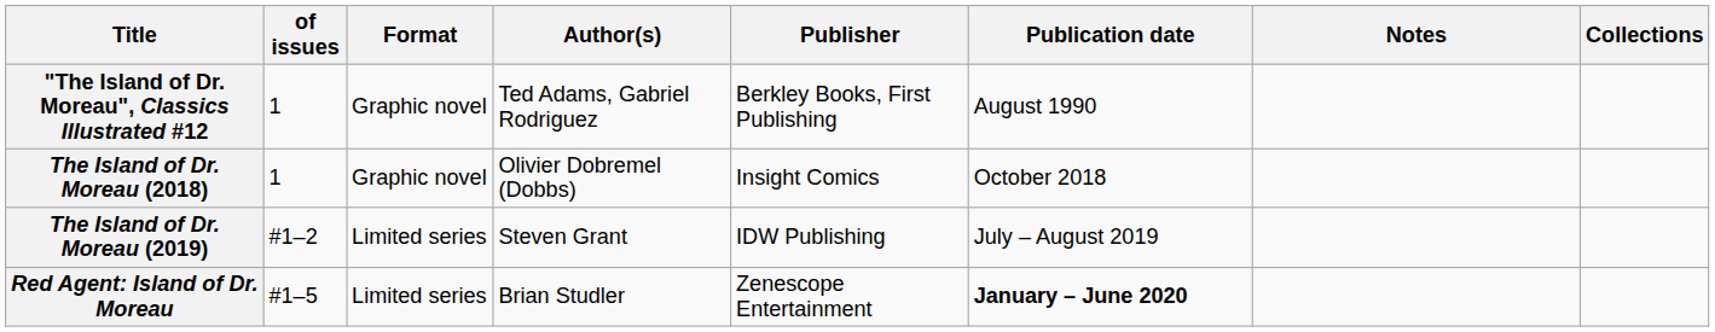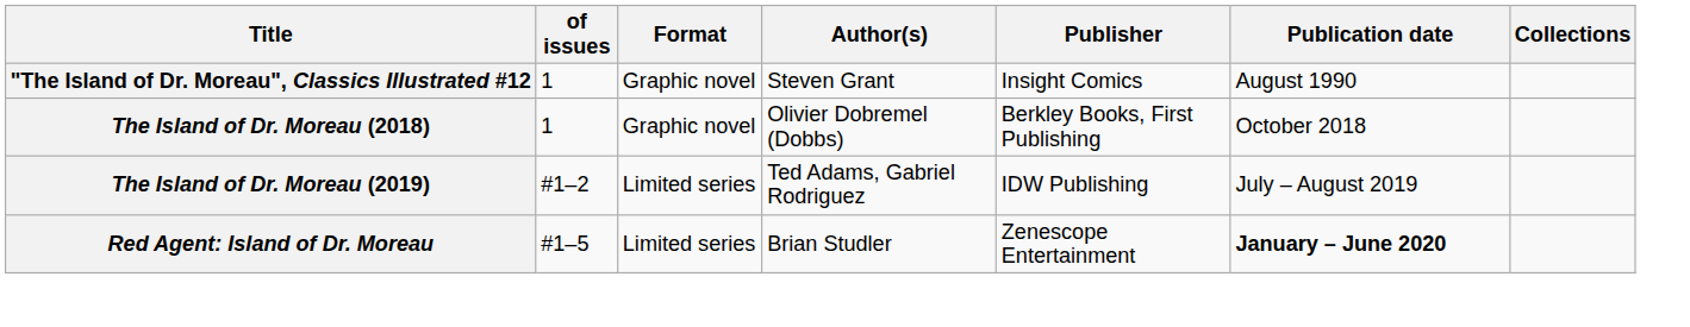- column: Notes
"The Island of Dr. Moreau", Classics Illustrated #12 | Author(s): Ted Adams, Gabriel Rodriguez -> Steven Grant
"The Island of Dr. Moreau", Classics Illustrated #12 | Publisher: Berkley Books, First Publishing -> Insight Comics
The Island of Dr. Moreau (2018) | Publisher: Insight Comics -> Berkley Books, First Publishing
The Island of Dr. Moreau (2019) | Author(s): Steven Grant -> Ted Adams, Gabriel Rodriguez
